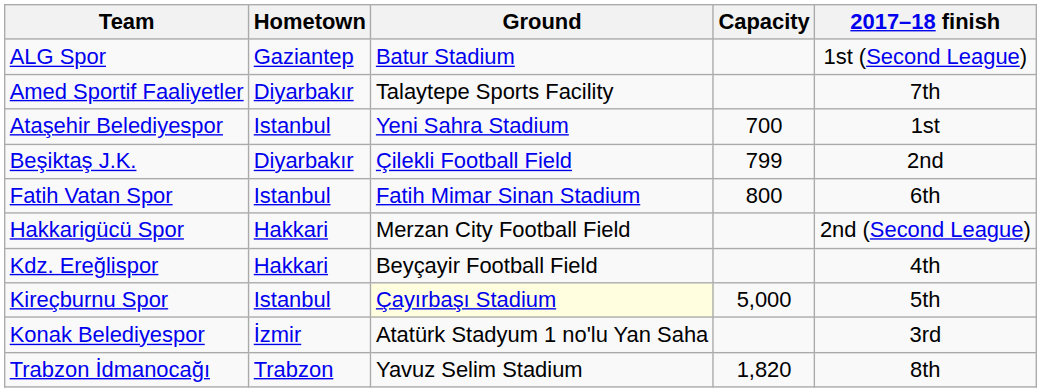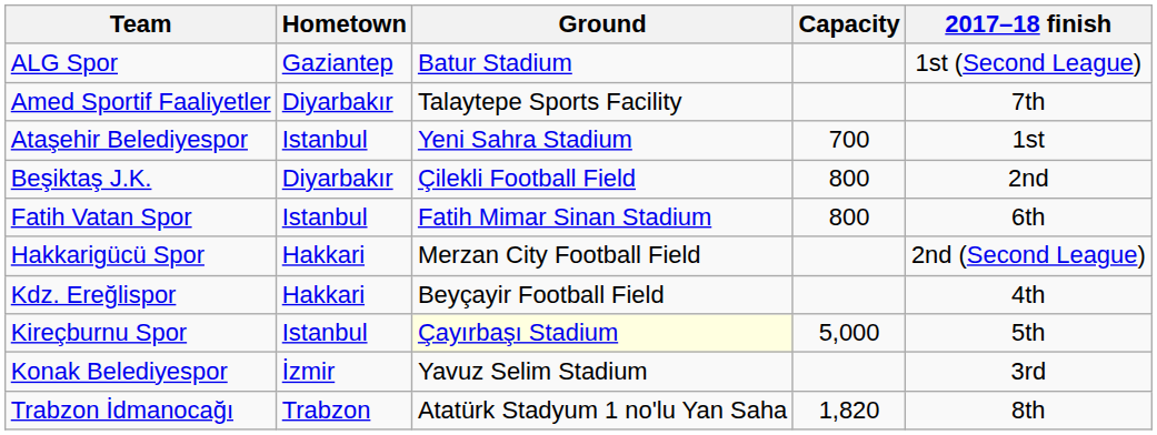Beşiktaş J.K. | Capacity: 799 -> 800
Konak Belediyespor | Ground: Atatürk Stadyum 1 no'lu Yan Saha -> Yavuz Selim Stadium
Trabzon İdmanocağı | Ground: Yavuz Selim Stadium -> Atatürk Stadyum 1 no'lu Yan Saha
